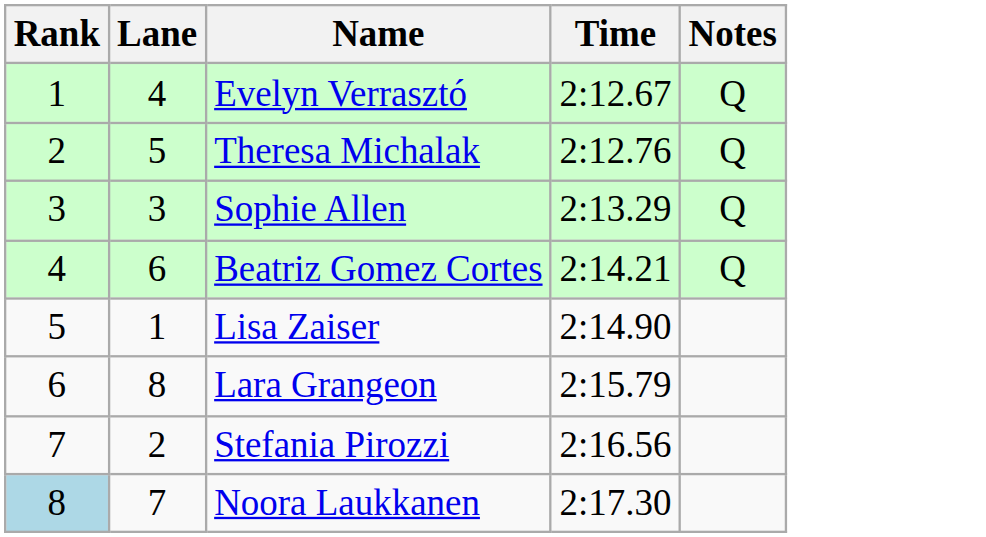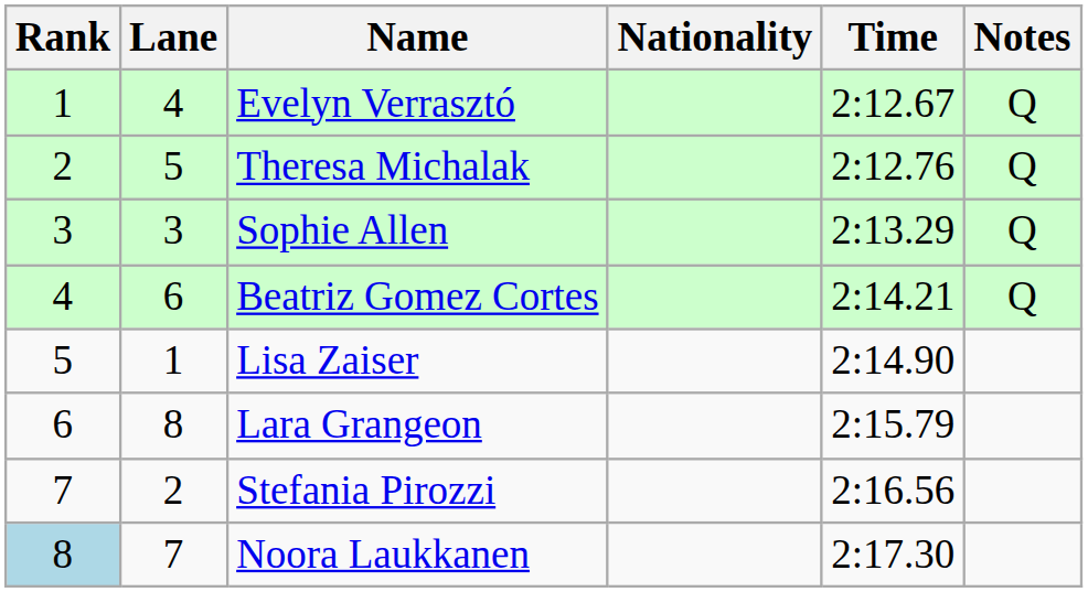+ column: Nationality
